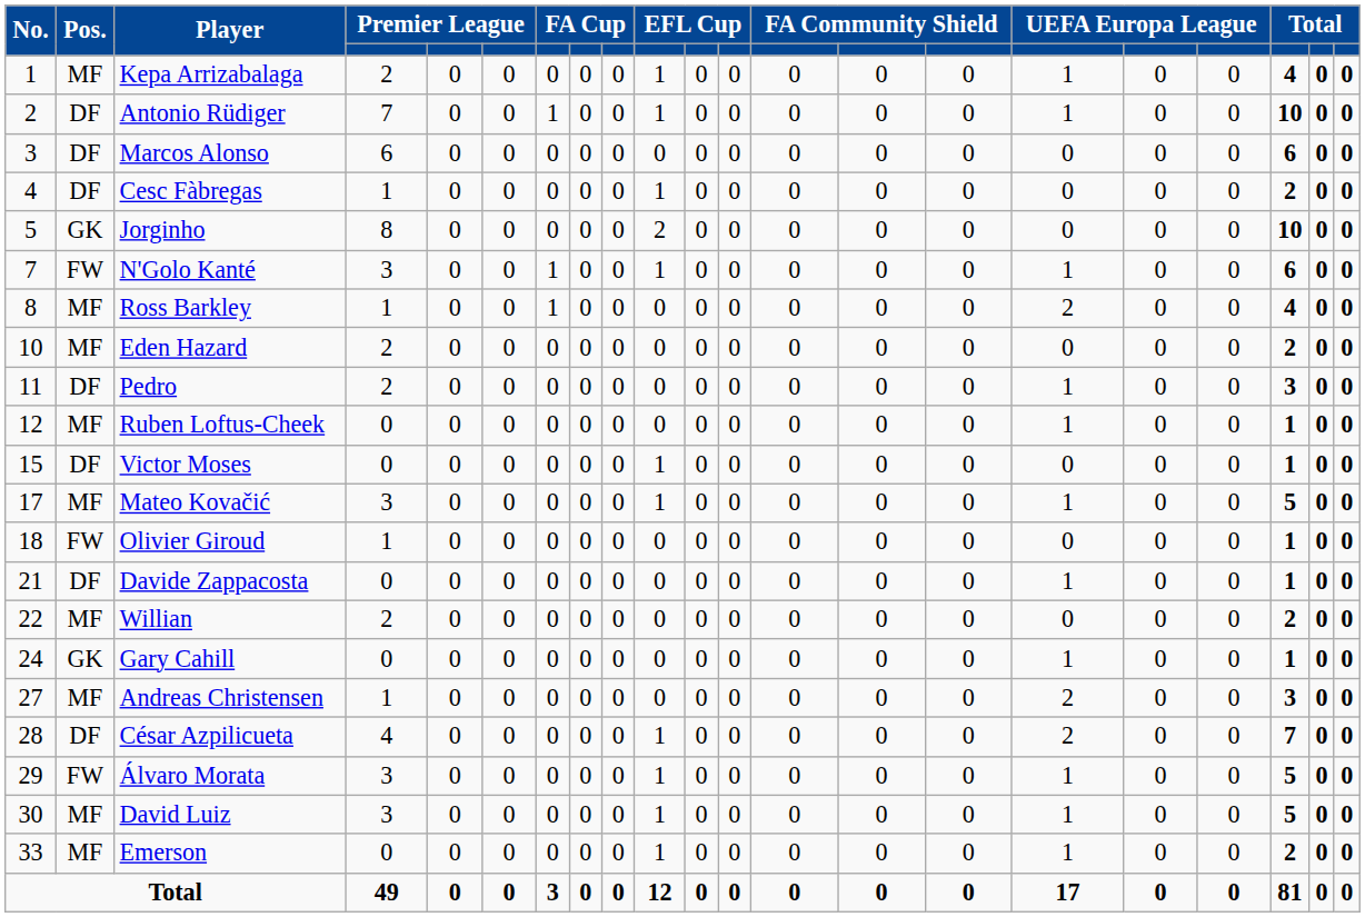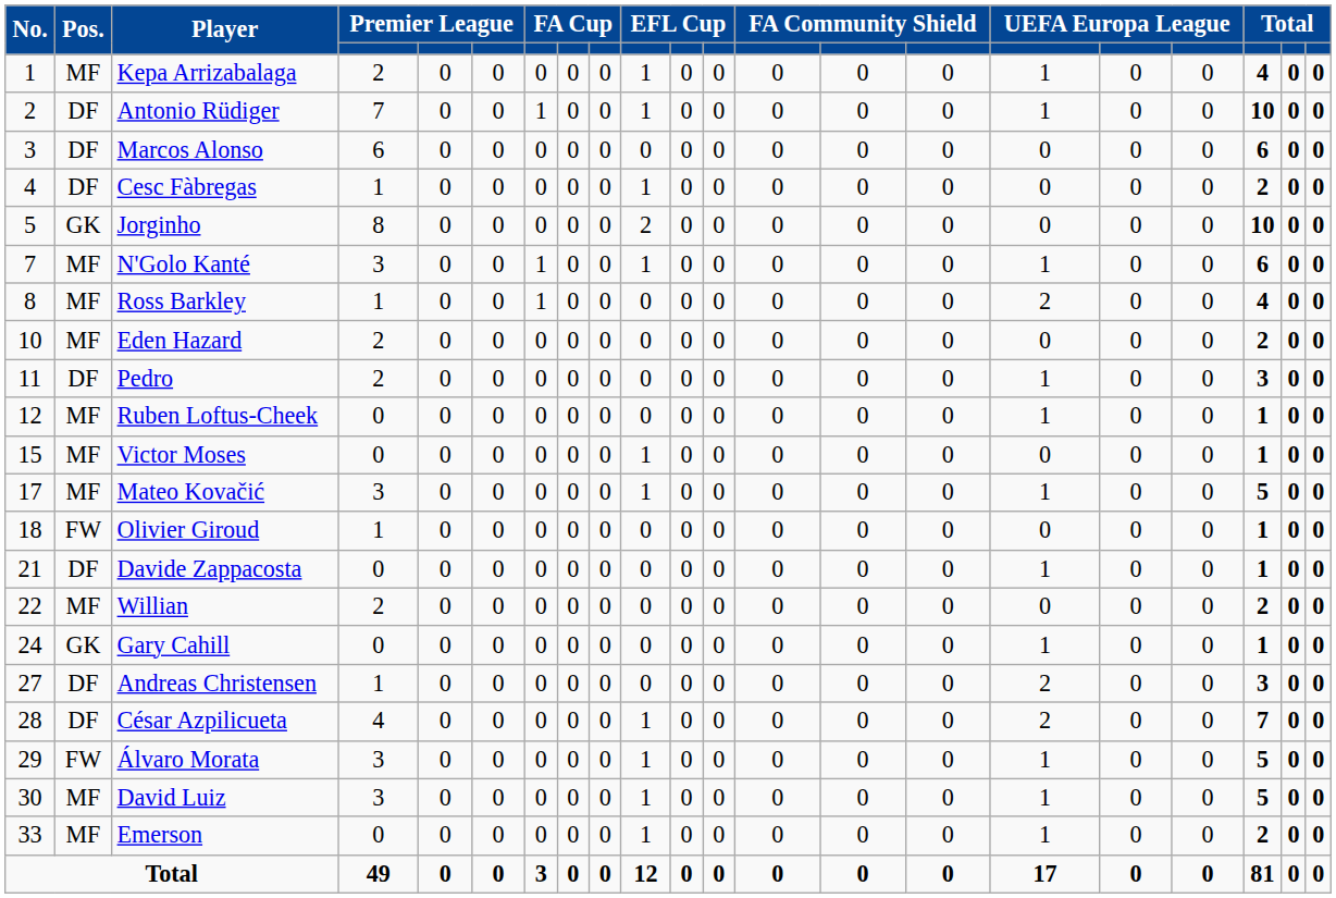N'Golo Kanté | Pos.: FW -> MF
Victor Moses | Pos.: DF -> MF
Andreas Christensen | Pos.: MF -> DF
